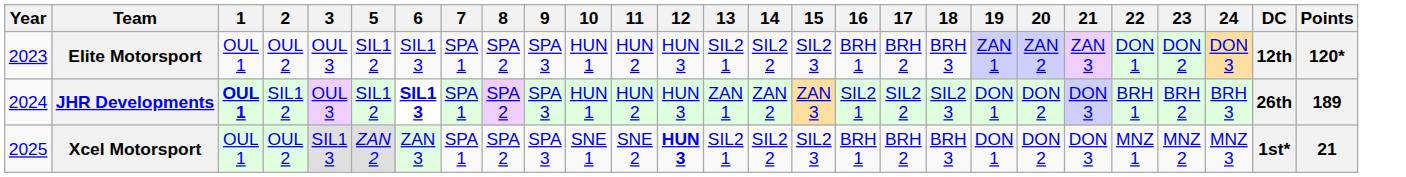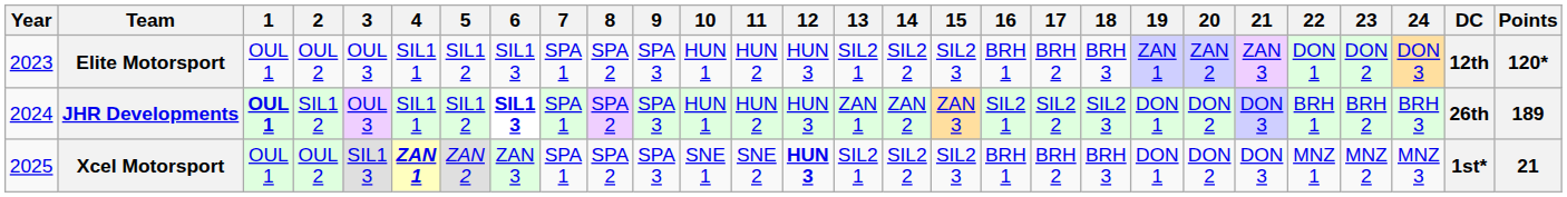+ column: 4 | SIL1 1 | SIL1 1 | ZAN 1
